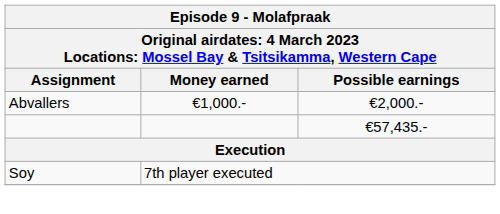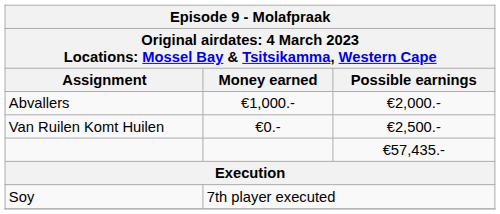+ row: Van Ruilen Komt Huilen | €0.- | €2,500.-
